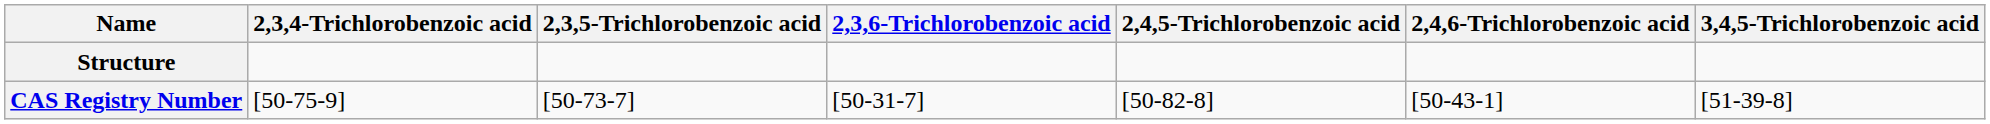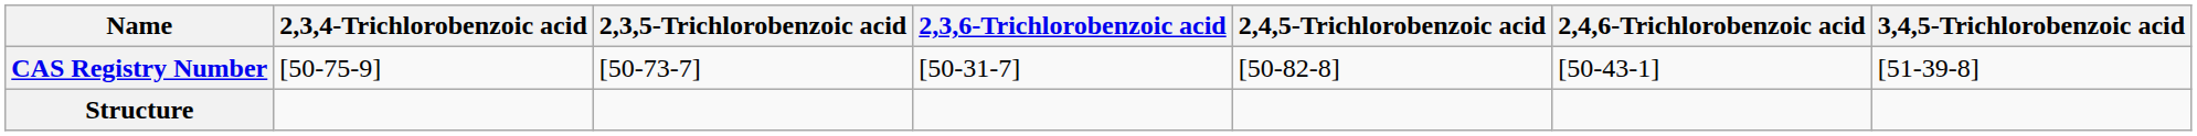rows swapped: Structure <-> CAS Registry Number
